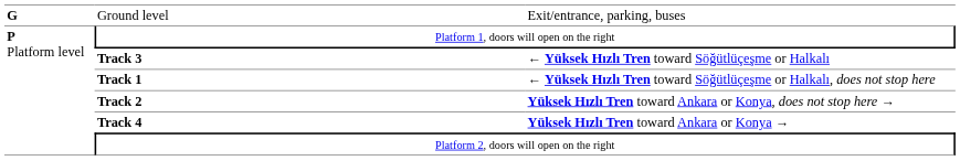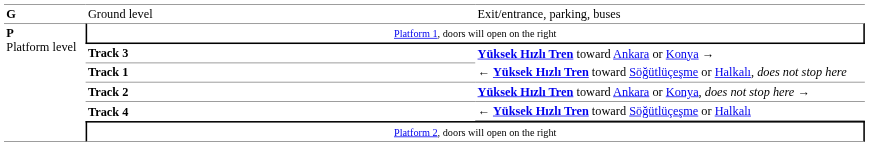Track 3 | column 3: ← Yüksek Hızlı Tren toward Söğütlüçeşme or Halkalı -> Yüksek Hızlı Tren toward Ankara or Konya →
Track 4 | column 3: Yüksek Hızlı Tren toward Ankara or Konya → -> ← Yüksek Hızlı Tren toward Söğütlüçeşme or Halkalı
